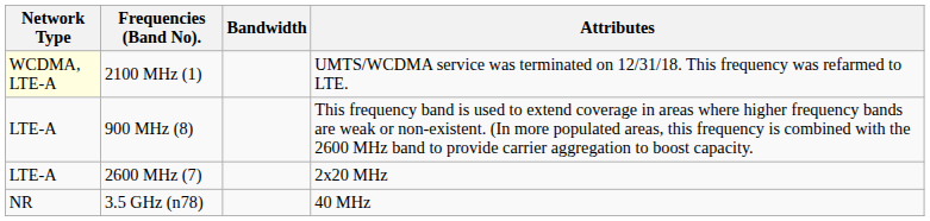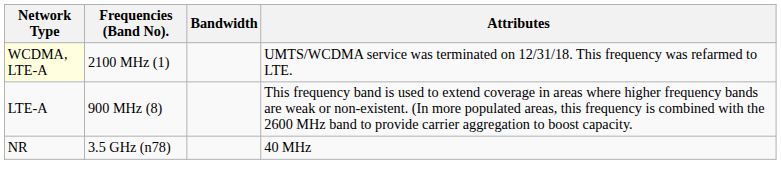- row: LTE-A | 2600 MHz (7) | 2x20 MHz
